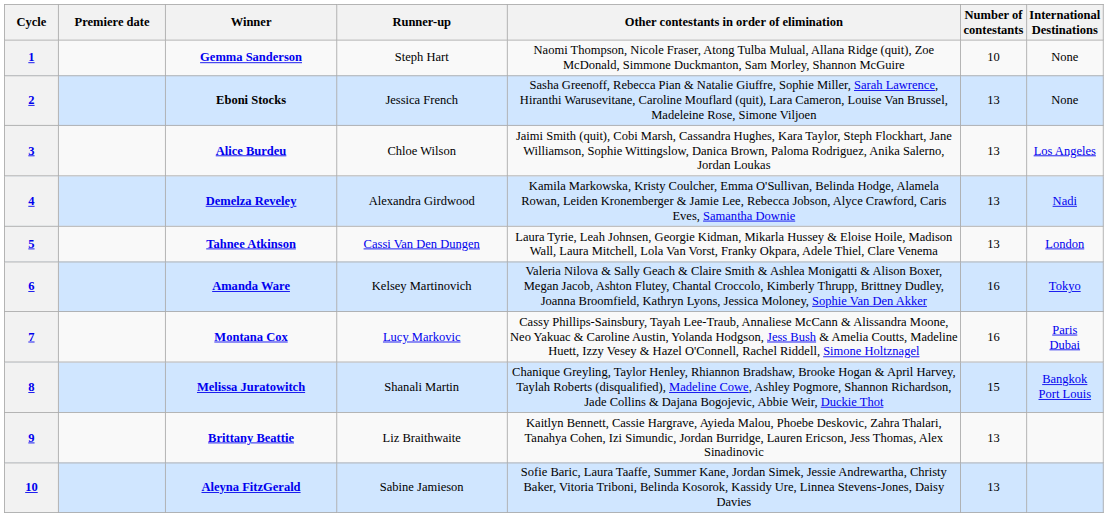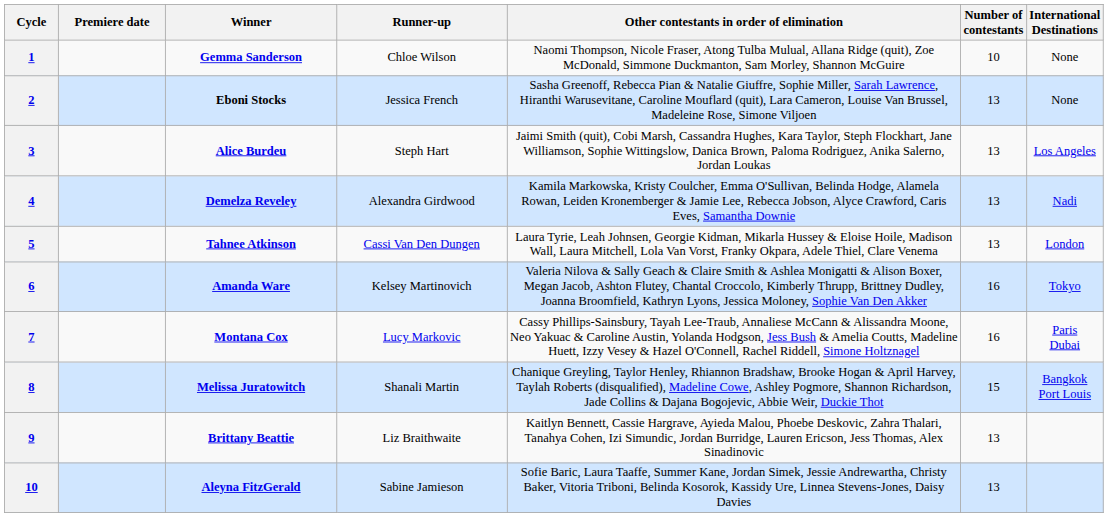Gemma Sanderson | Runner-up: Steph Hart -> Chloe Wilson
Alice Burdeu | Runner-up: Chloe Wilson -> Steph Hart
